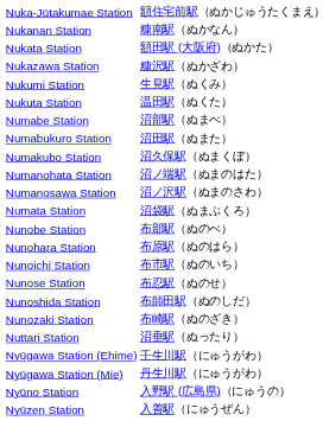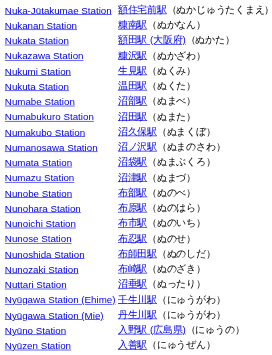- row: Numanohata Station | 沼ノ端駅（ぬまのはた）
+ row: Numazu Station | 沼津駅（ぬまづ）
